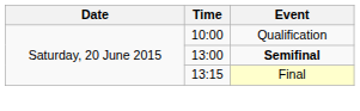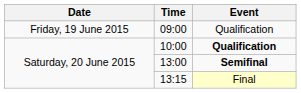+ row: Friday, 19 June 2015 | 09:00 | Qualification
10:00 | Event: normal -> bold
